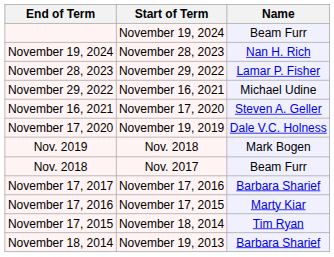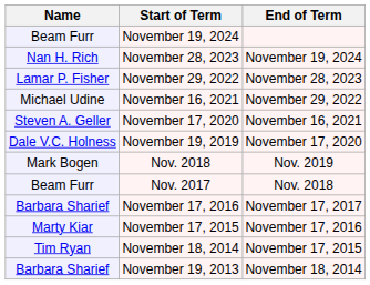columns swapped: Name <-> End of Term
